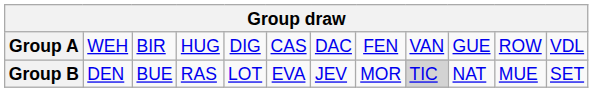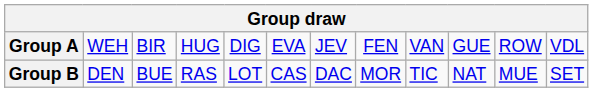Group A | column 6: CAS -> EVA
Group A | column 7: DAC -> JEV
Group B | column 6: EVA -> CAS
Group B | column 7: JEV -> DAC
Group B | column 9: lightgrey background -> no background
